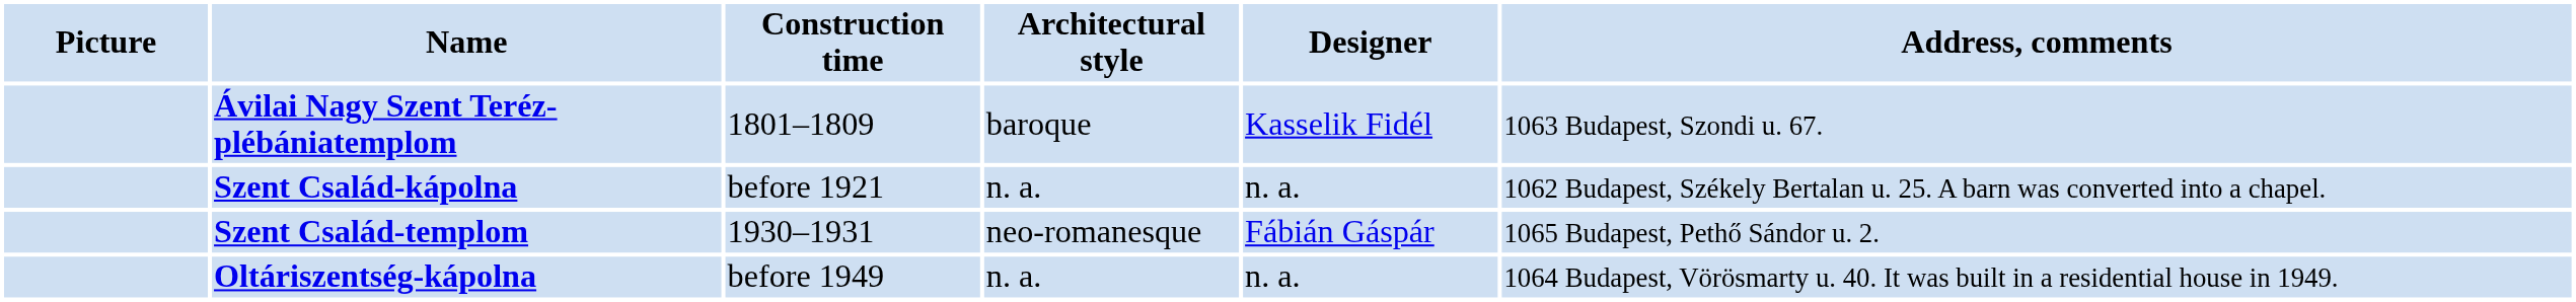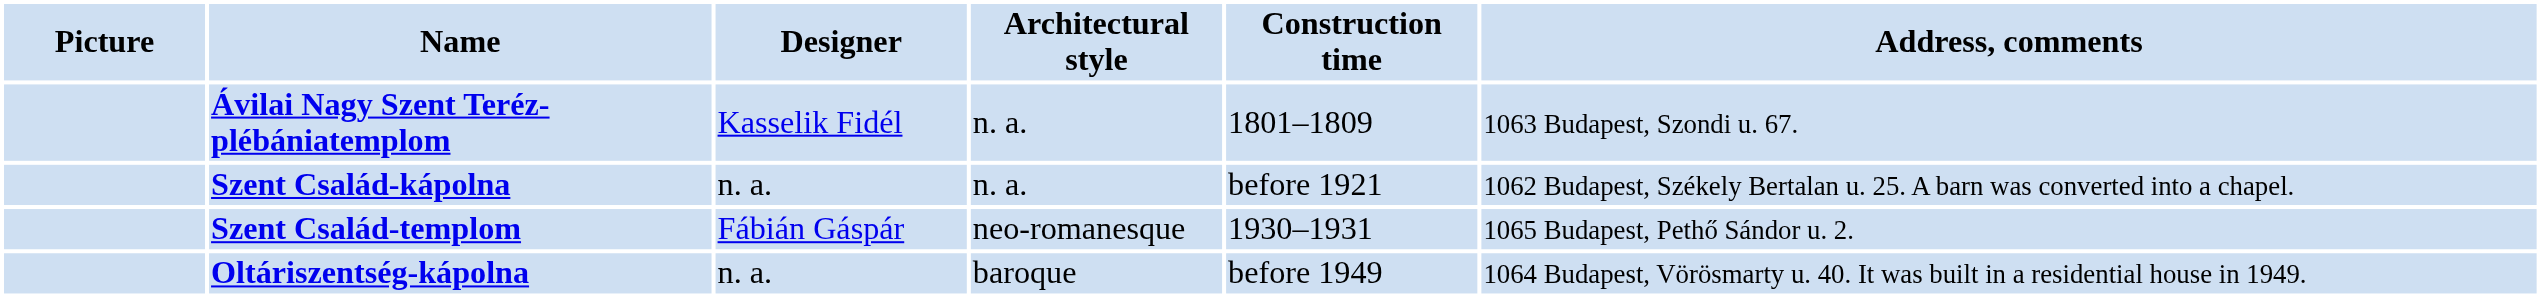columns swapped: Construction time <-> Designer
Ávilai Nagy Szent Teréz-plébániatemplom | Architectural style: baroque -> n. a.
Oltáriszentség-kápolna | Architectural style: n. a. -> baroque
